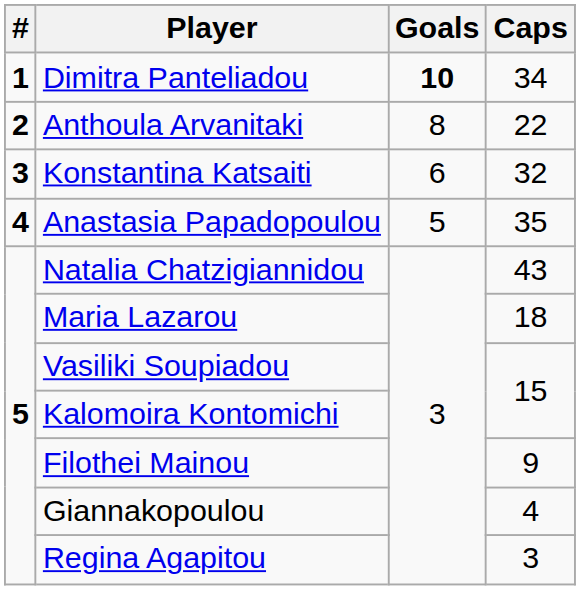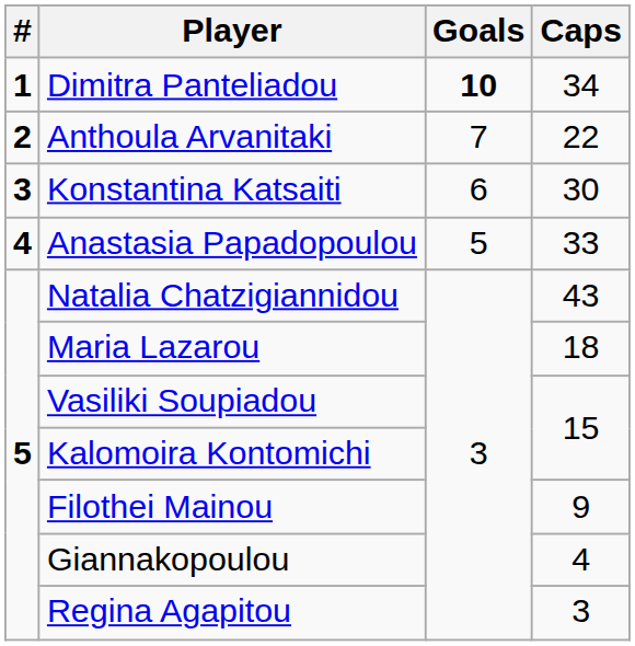Anthoula Arvanitaki | Goals: 8 -> 7
Konstantina Katsaiti | Caps: 32 -> 30
Anastasia Papadopoulou | Caps: 35 -> 33
